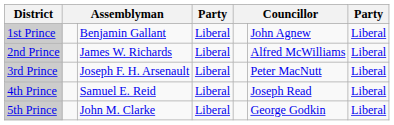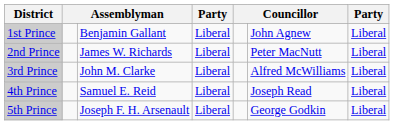2nd Prince | column 6: Alfred McWilliams -> Peter MacNutt
3rd Prince | column 3: Joseph F. H. Arsenault -> John M. Clarke
3rd Prince | column 6: Peter MacNutt -> Alfred McWilliams
5th Prince | column 3: John M. Clarke -> Joseph F. H. Arsenault
